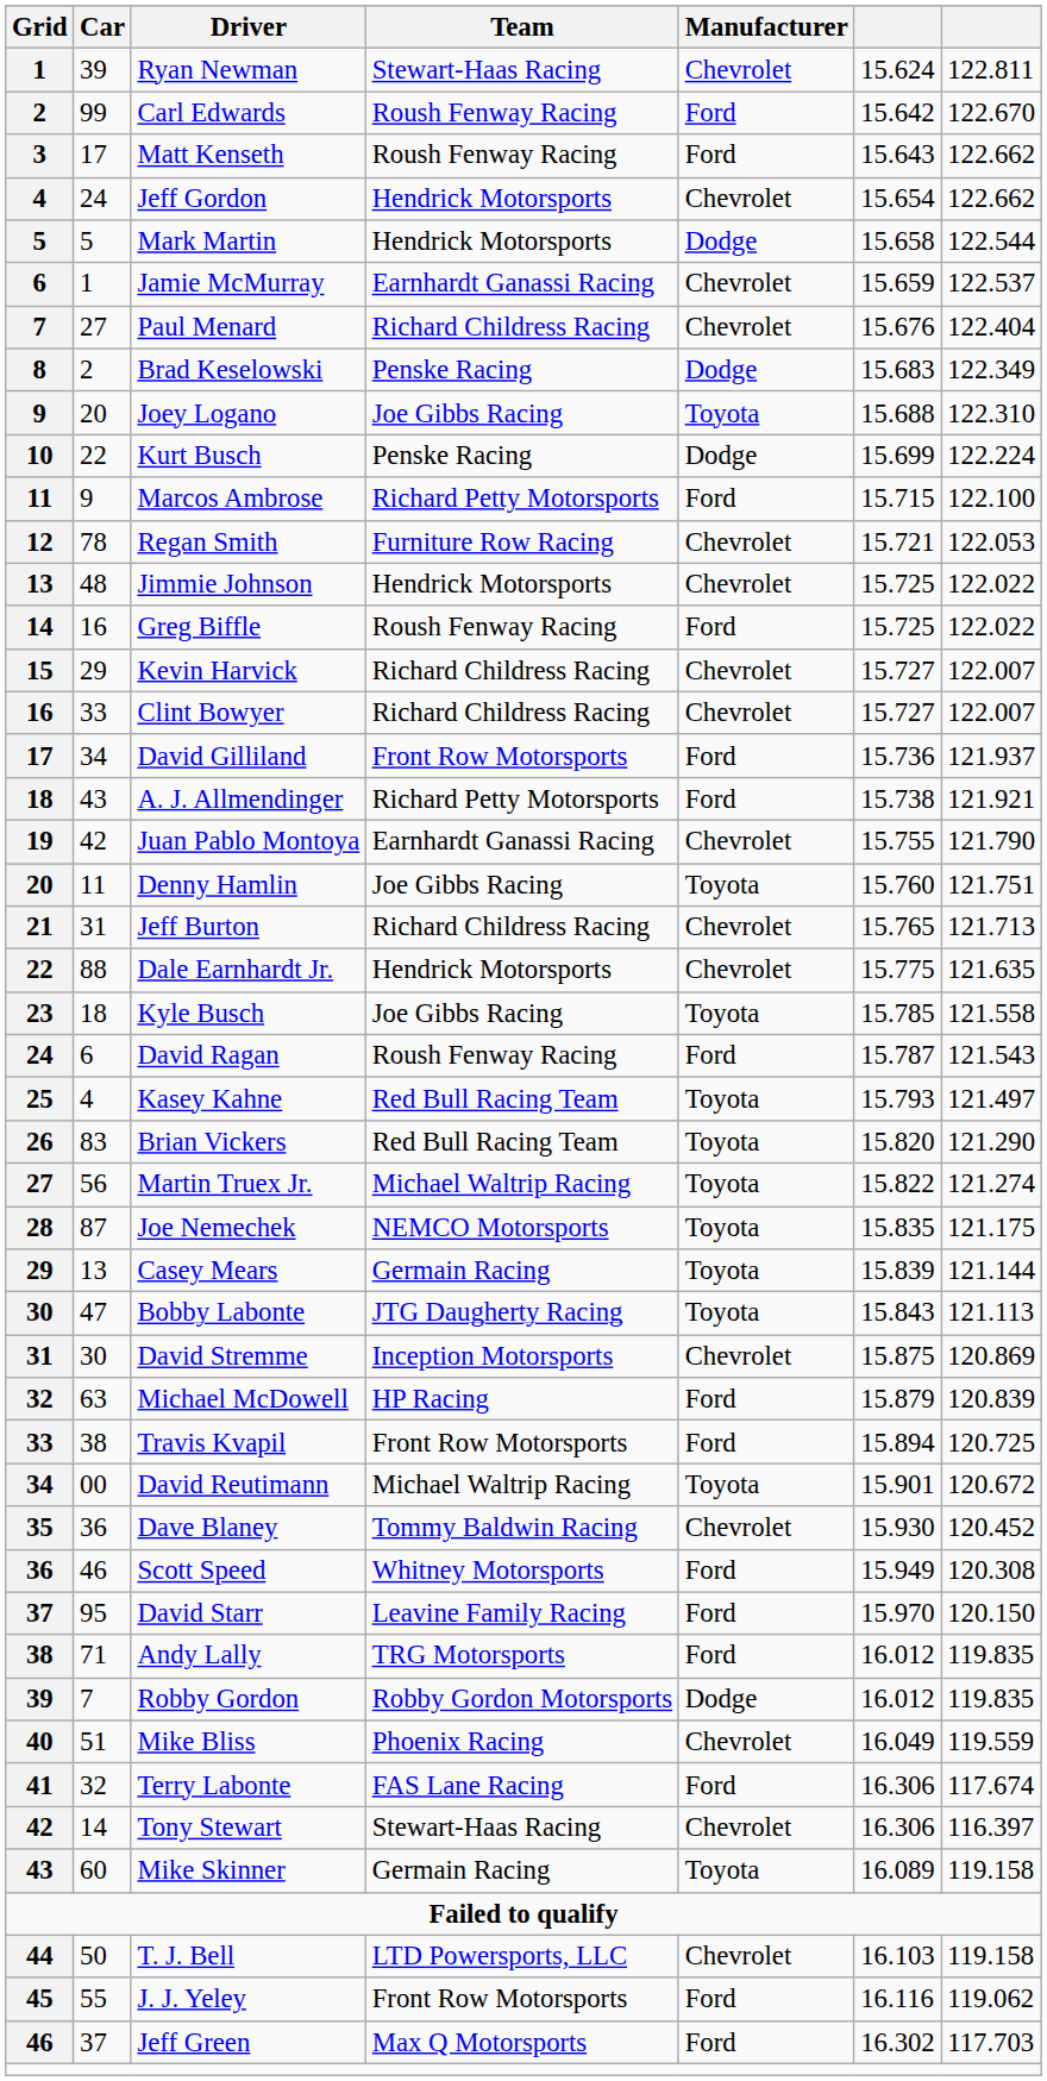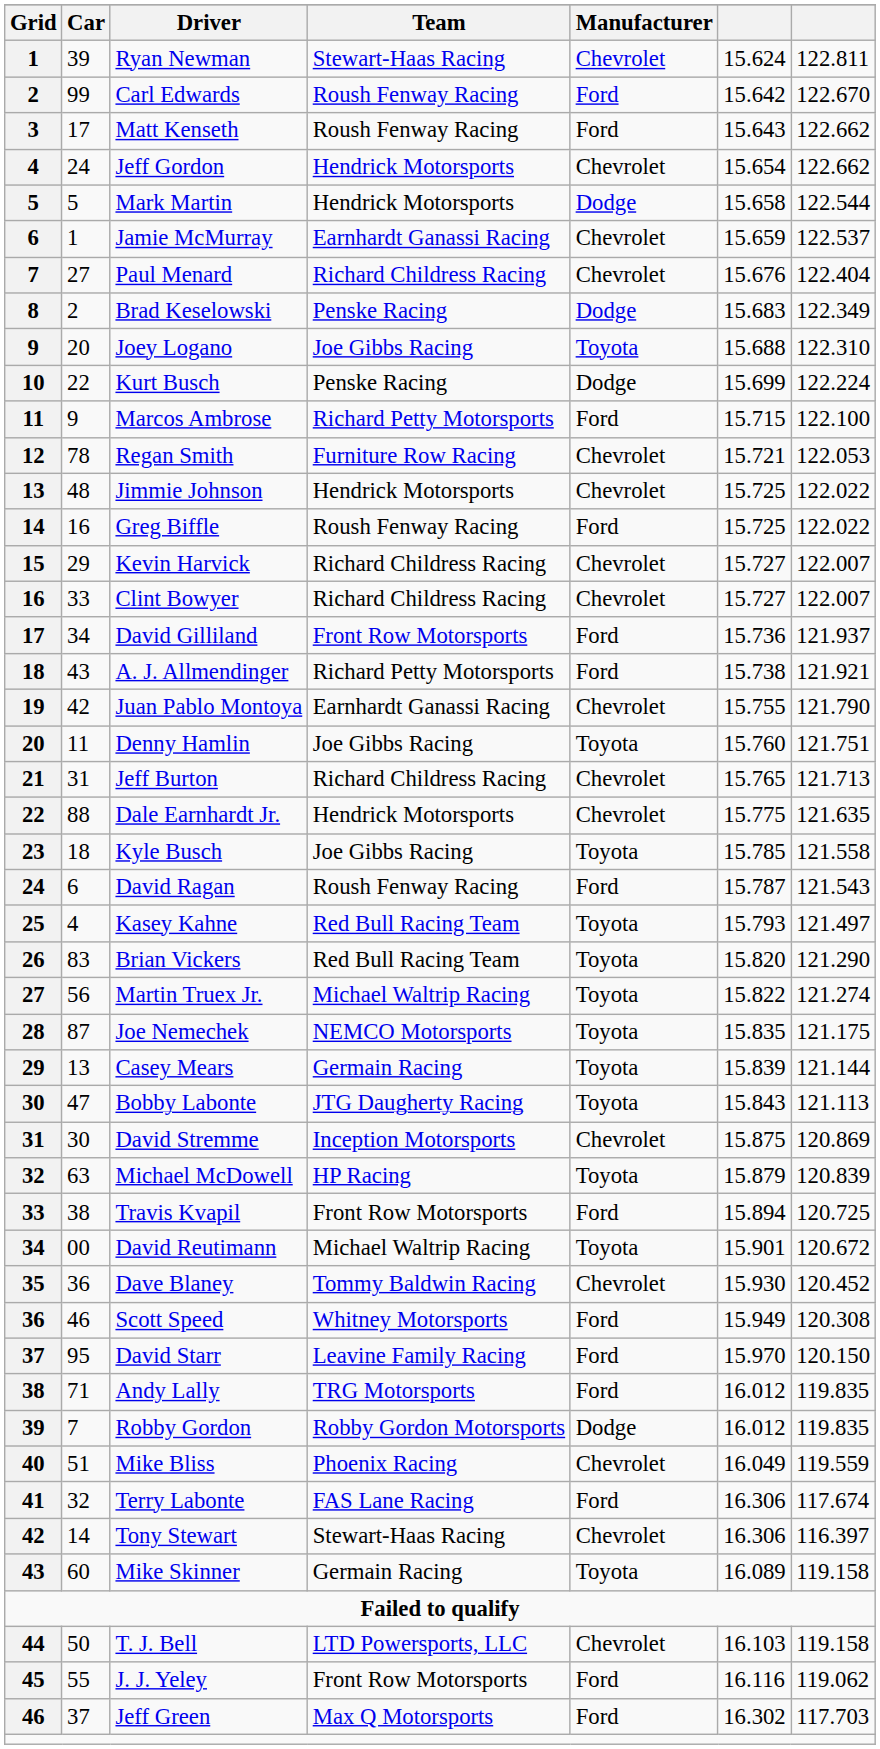Michael McDowell | Manufacturer: Ford -> Toyota
